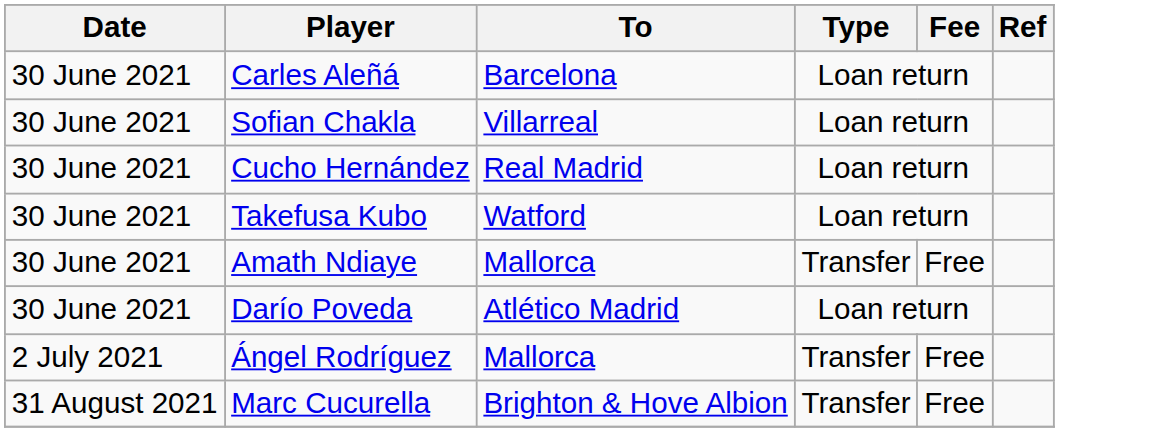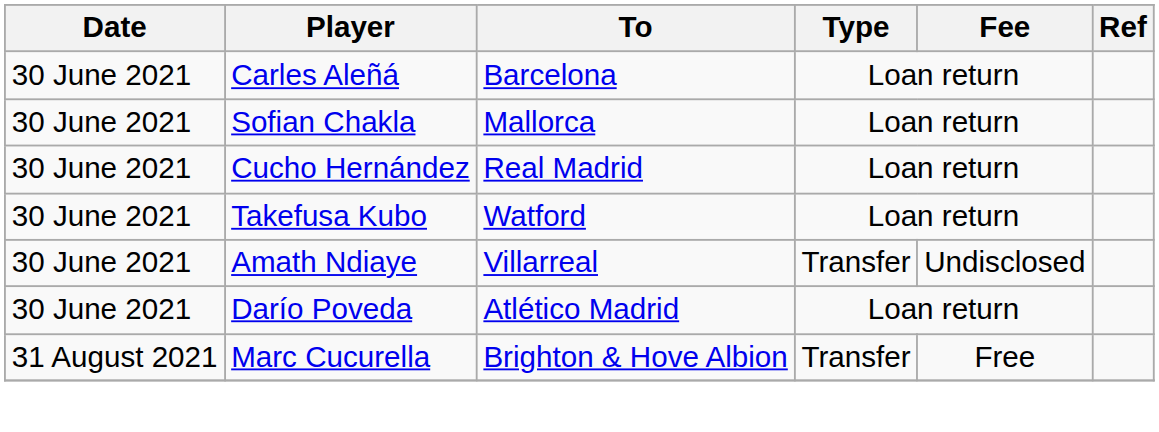Sofian Chakla | To: Villarreal -> Mallorca
Amath Ndiaye | To: Mallorca -> Villarreal
Amath Ndiaye | Fee: Free -> Undisclosed
- row: 2 July 2021 | Ángel Rodríguez | Mallorca | Transfer | Free
